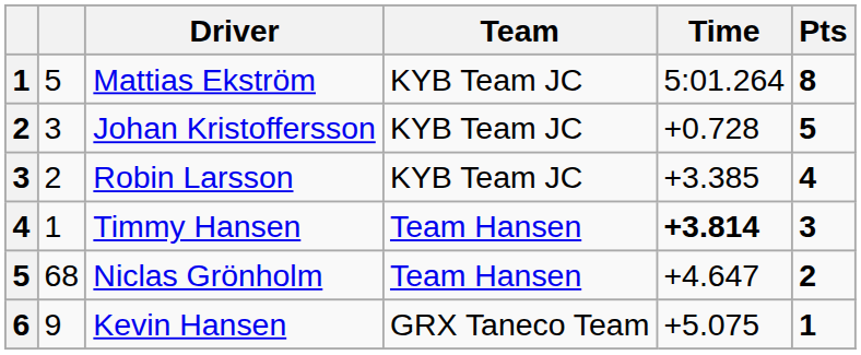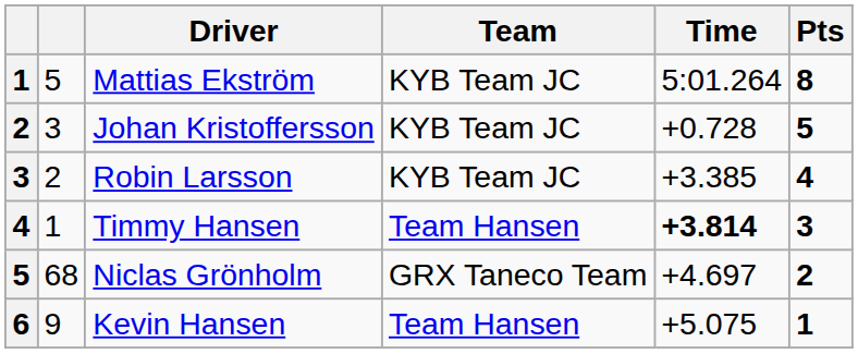Niclas Grönholm | Team: Team Hansen -> GRX Taneco Team
Niclas Grönholm | Time: +4.647 -> +4.697
Kevin Hansen | Team: GRX Taneco Team -> Team Hansen
